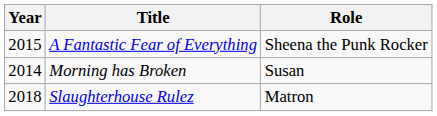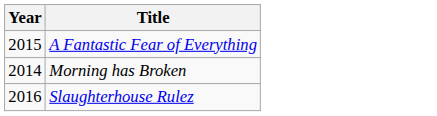- column: Role | Sheena the Punk Rocker | Susan | Matron
Slaughterhouse Rulez | Year: 2018 -> 2016
